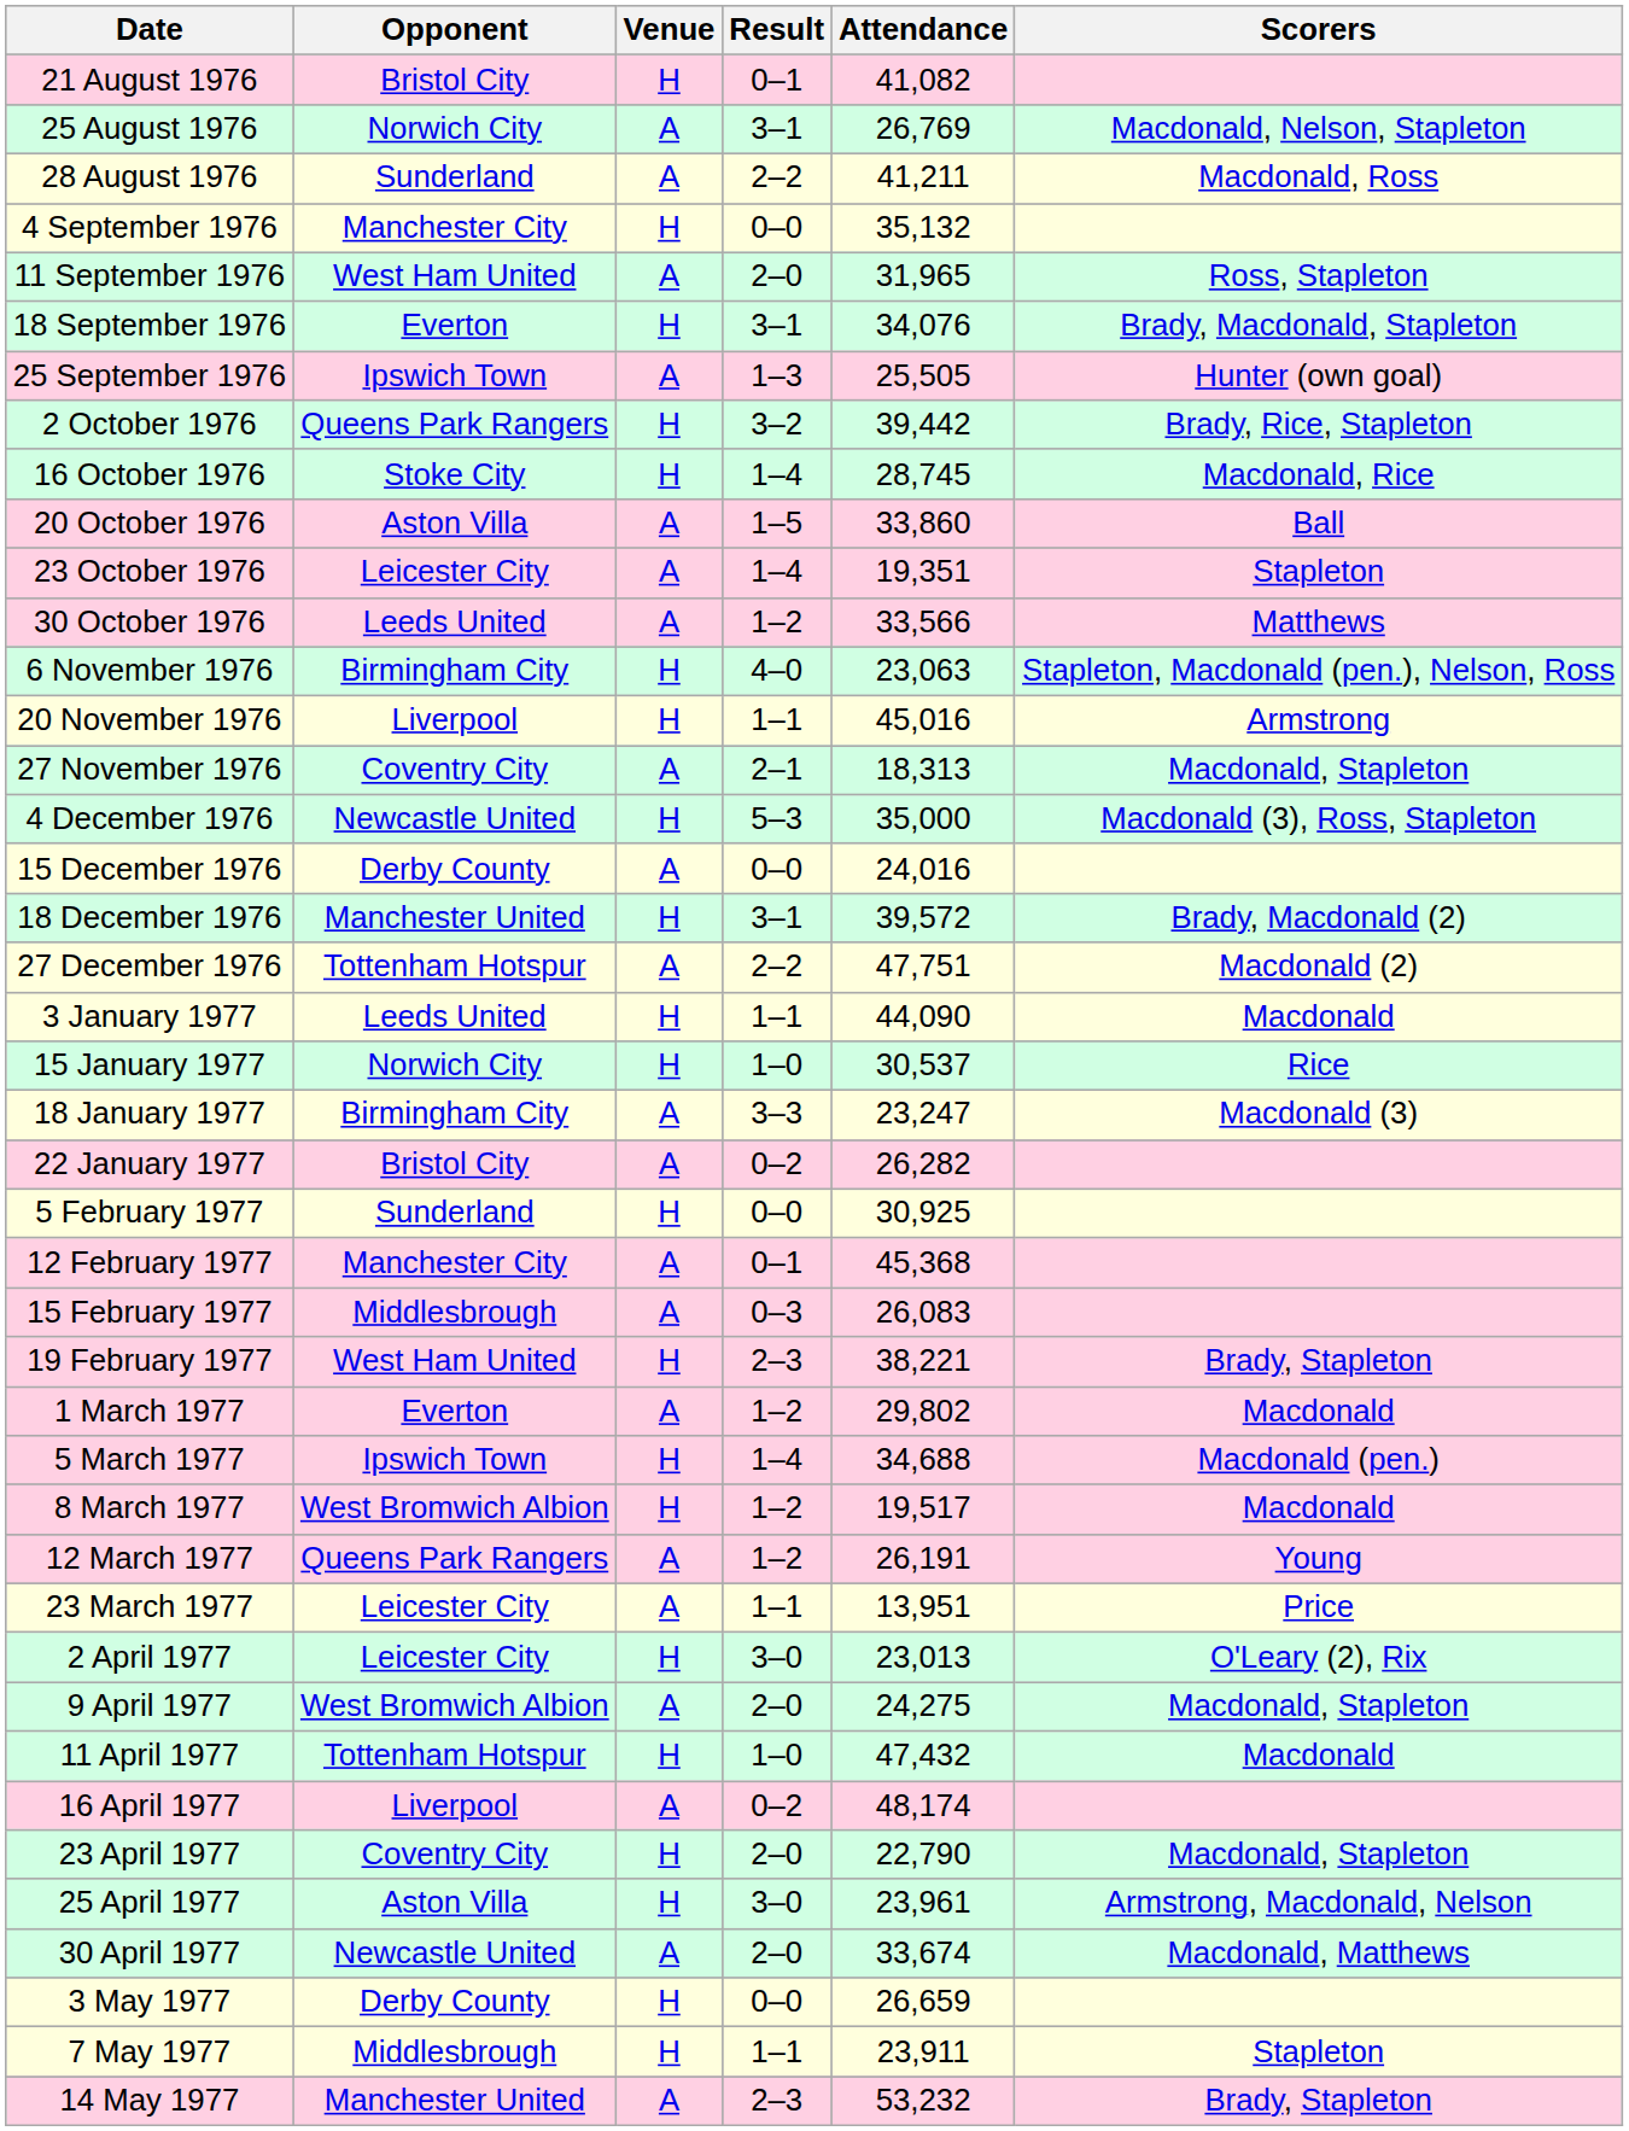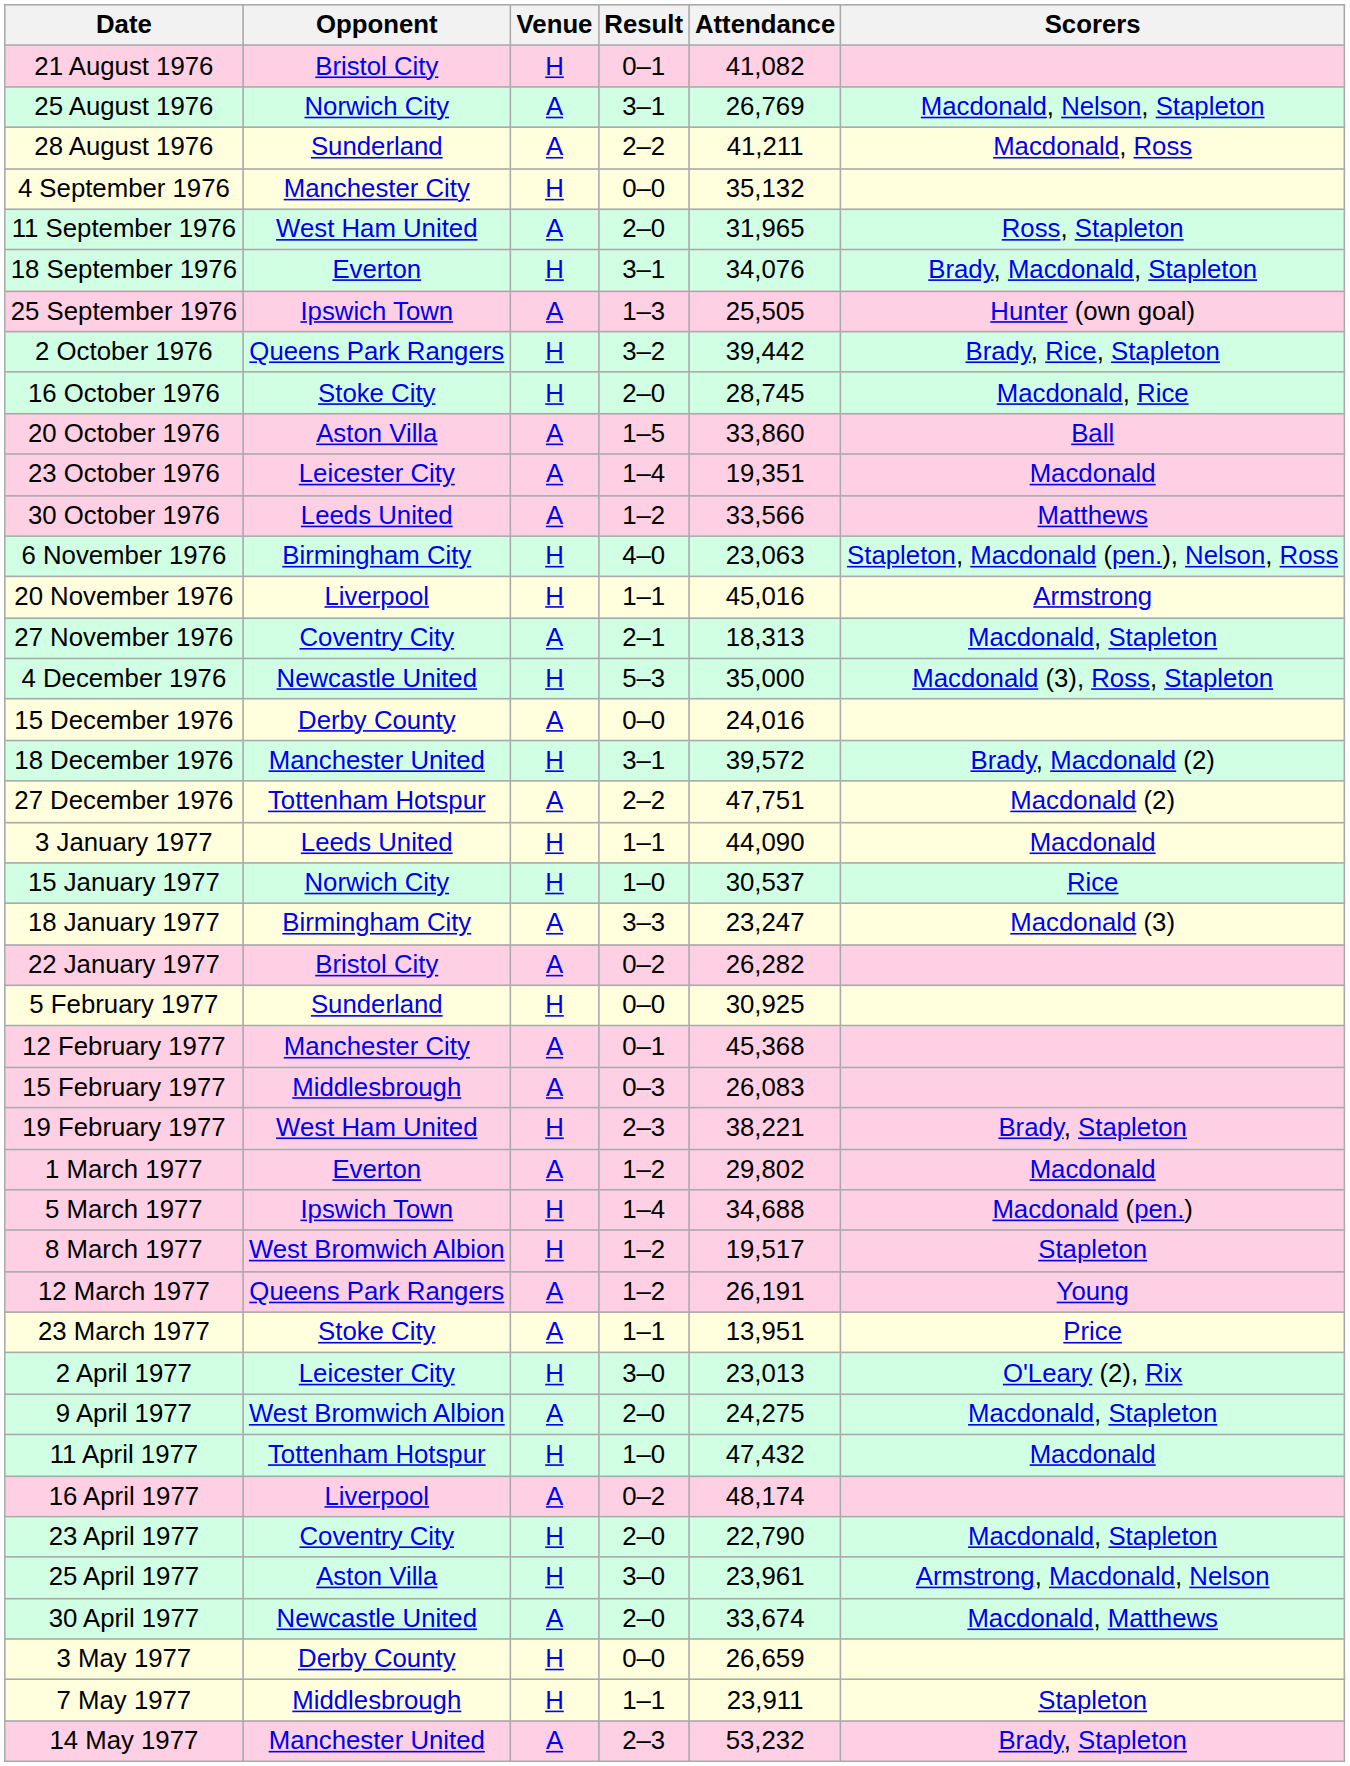16 October 1976 | Result: 1–4 -> 2–0
23 October 1976 | Scorers: Stapleton -> Macdonald
8 March 1977 | Scorers: Macdonald -> Stapleton
23 March 1977 | Opponent: Leicester City -> Stoke City
